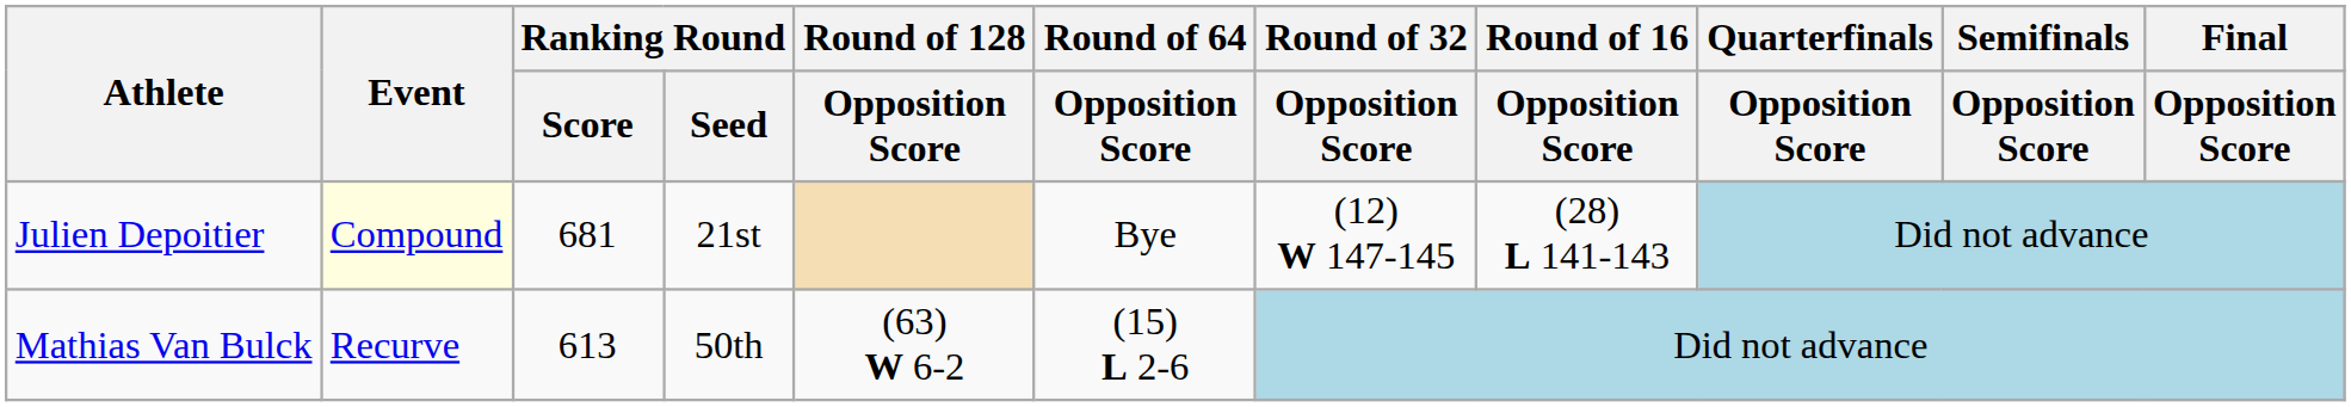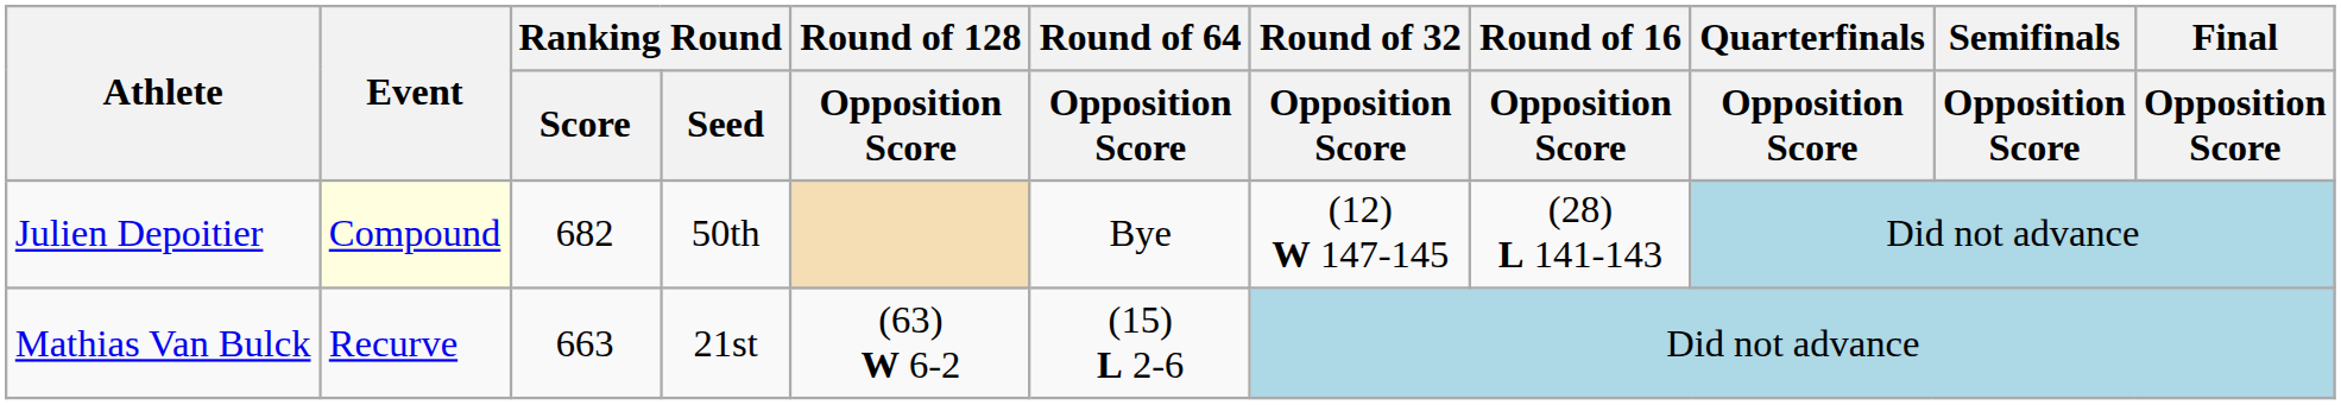Julien Depoitier | Ranking Round / Score: 681 -> 682
Julien Depoitier | Ranking Round / Seed: 21st -> 50th
Mathias Van Bulck | Ranking Round / Score: 613 -> 663
Mathias Van Bulck | Ranking Round / Seed: 50th -> 21st
